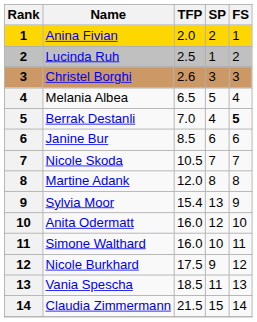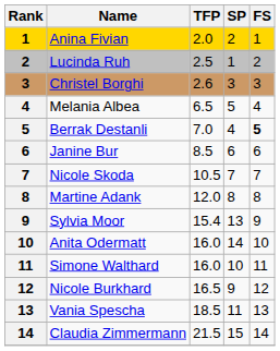Anita Odermatt | SP: 12 -> 14
Nicole Burkhard | TFP: 17.5 -> 16.5
